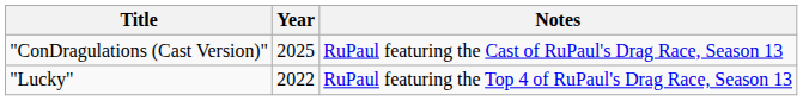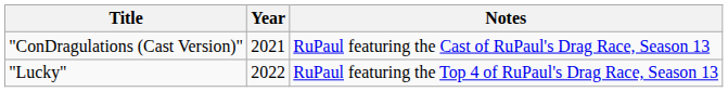"ConDragulations (Cast Version)" | Year: 2025 -> 2021
